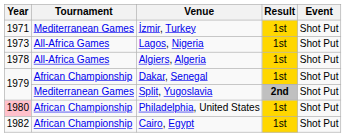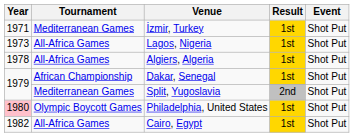Split, Yugoslavia | Result: bold -> normal
Philadelphia, United States | Tournament: African Championship -> Olympic Boycott Games
Cairo, Egypt | Tournament: African Championship -> All-Africa Games
